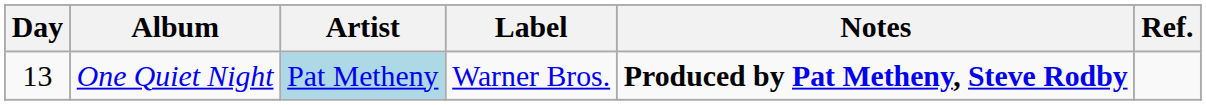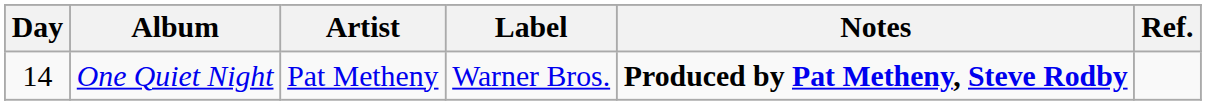One Quiet Night | Day: 13 -> 14
One Quiet Night | Artist: lightblue background -> no background
